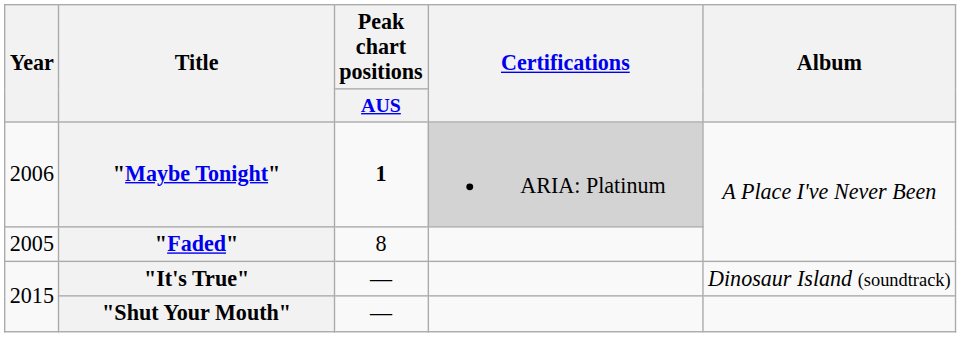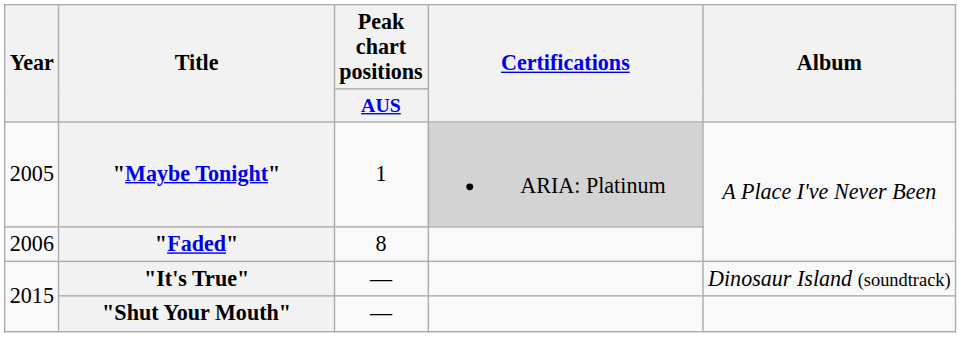"Maybe Tonight" | Year: 2006 -> 2005
"Maybe Tonight" | Peak chart positions / AUS: bold -> normal
"Faded" | Year: 2005 -> 2006
